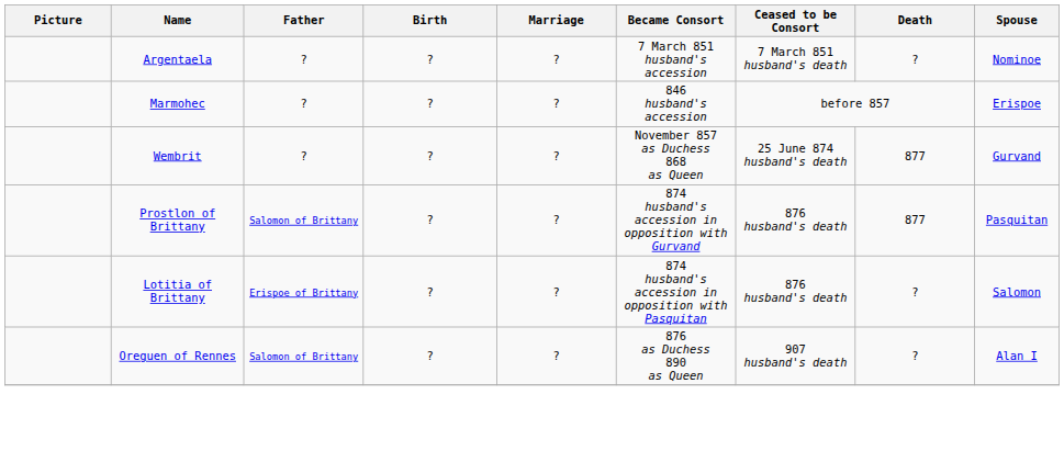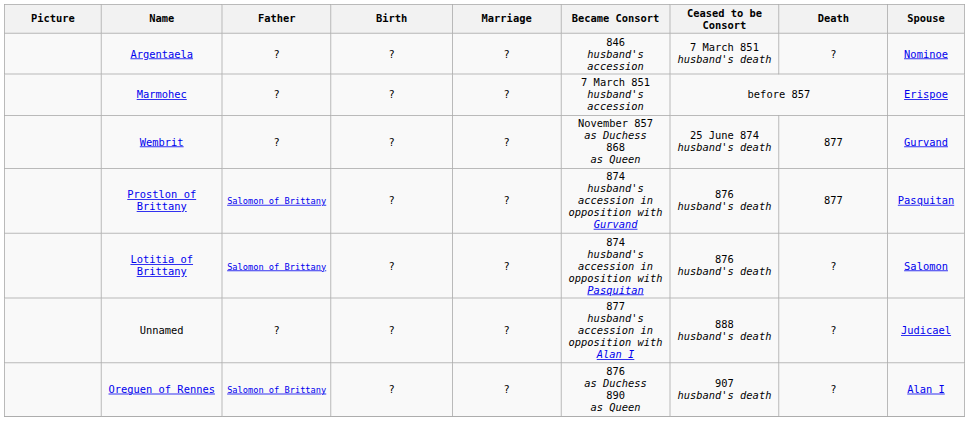Argentaela | Became Consort: 7 March 851 husband's accession -> 846 husband's accession
Marmohec | Became Consort: 846 husband's accession -> 7 March 851 husband's accession
Lotitia of Brittany | Father: Erispoe of Brittany -> Salomon of Brittany
+ row: Unnamed | ? | ? | ? | 877 husband's accession in opposition with Alan I | 888 husband's death | ? | Judicael
